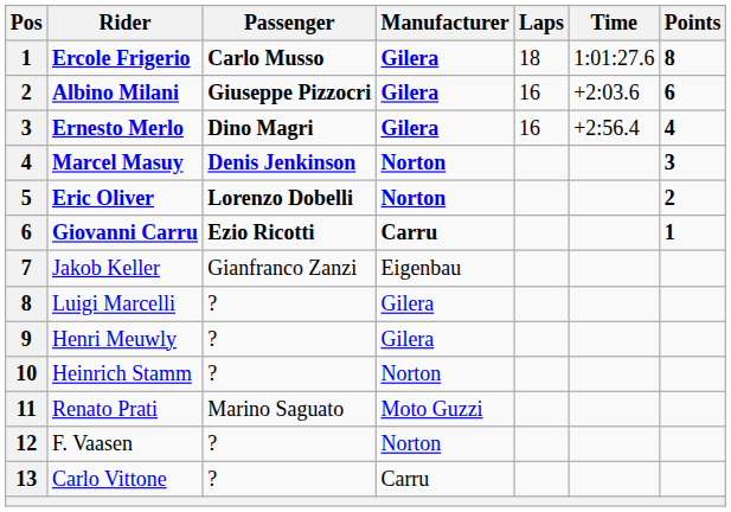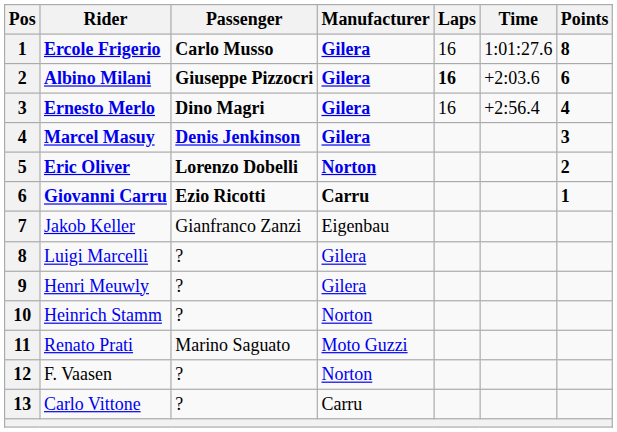Ercole Frigerio | Laps: 18 -> 16
Albino Milani | Laps: normal -> bold
Marcel Masuy | Manufacturer: Norton -> Gilera
